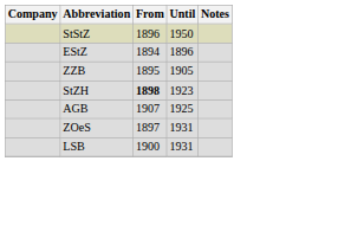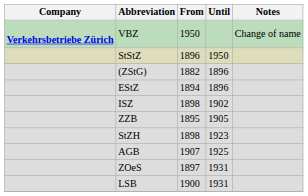+ row: Verkehrsbetriebe Zürich | VBZ | 1950 | Change of name
+ row: (ZStG) | 1882 | 1896
+ row: ISZ | 1898 | 1902
StZH | From: bold -> normal
